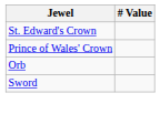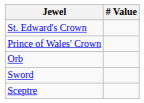+ row: Sceptre
